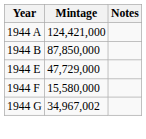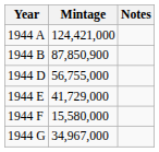1944 B | Mintage: 87,850,000 -> 87,850,900
+ row: 1944 D | 56,755,000
1944 E | Mintage: 47,729,000 -> 41,729,000
1944 G | Mintage: 34,967,002 -> 34,967,000
